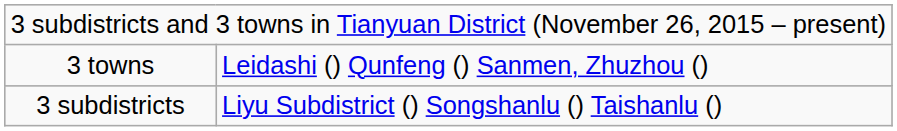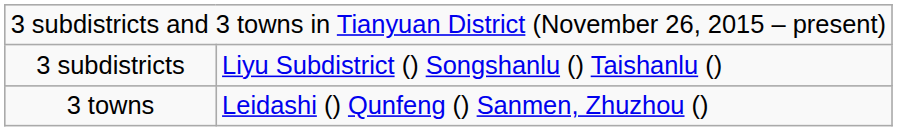rows swapped: 3 subdistricts <-> 3 towns
